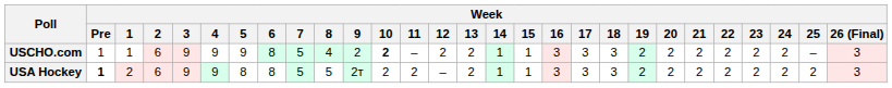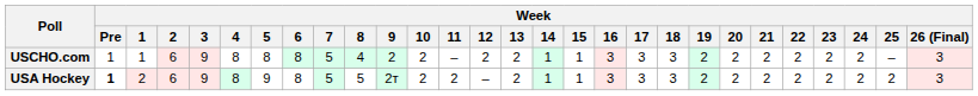USCHO.com | Week / 4: 9 -> 8
USCHO.com | Week / 5: 9 -> 8
USCHO.com | Week / 10: bold -> normal
USA Hockey | Week / 4: 9 -> 8
USA Hockey | Week / 5: 8 -> 9
